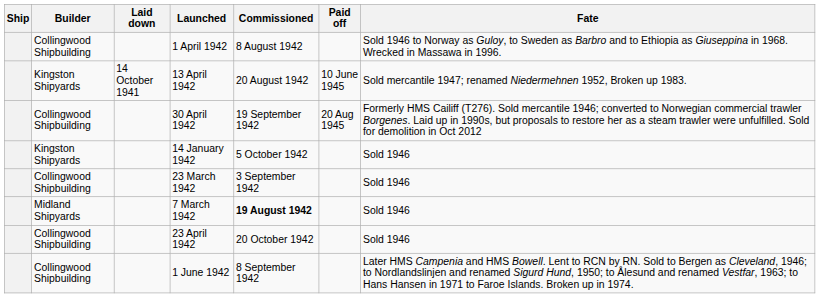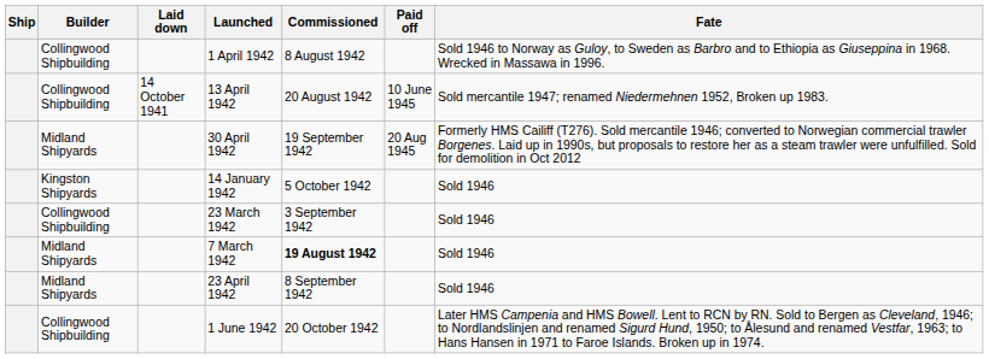13 April 1942 | Builder: Kingston Shipyards -> Collingwood Shipbuilding
30 April 1942 | Builder: Collingwood Shipbuilding -> Midland Shipyards
23 April 1942 | Builder: Collingwood Shipbuilding -> Midland Shipyards
23 April 1942 | Commissioned: 20 October 1942 -> 8 September 1942
1 June 1942 | Commissioned: 8 September 1942 -> 20 October 1942
